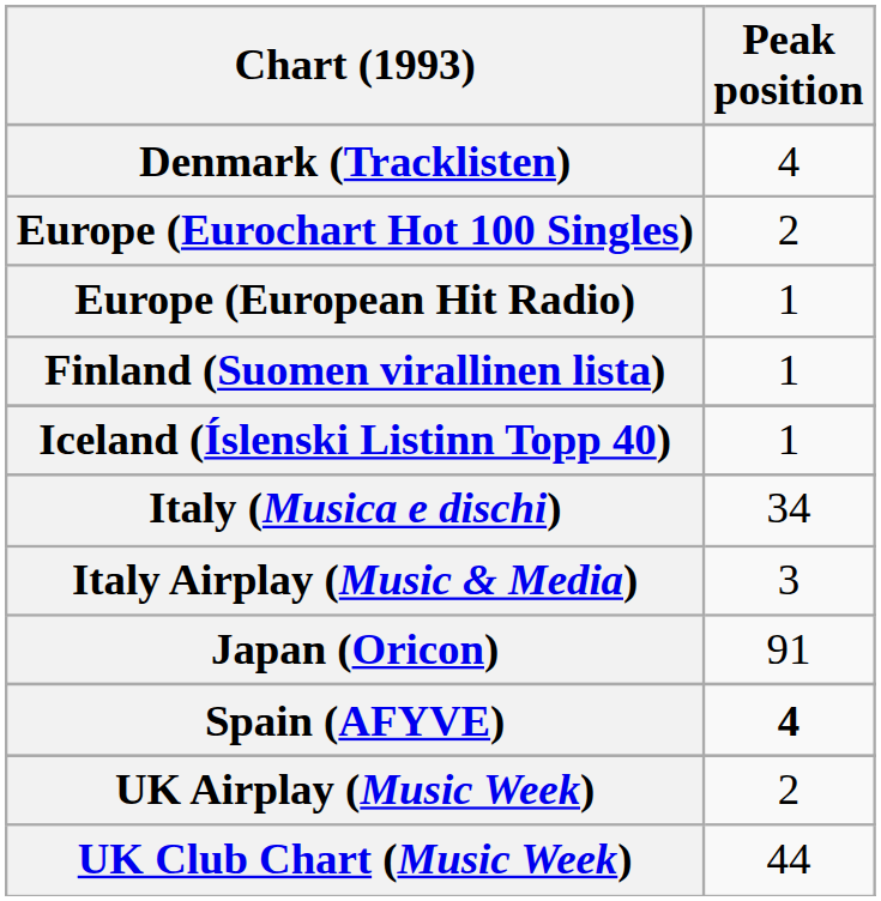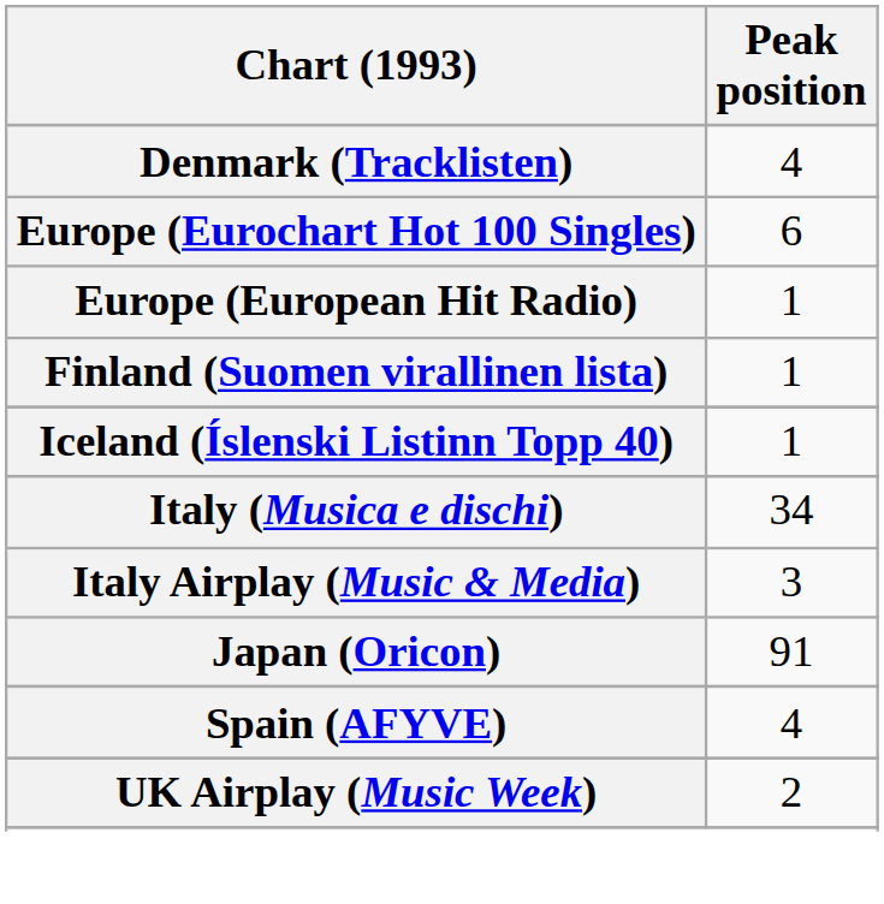Europe (Eurochart Hot 100 Singles) | Peak position: 2 -> 6
Spain (AFYVE) | Peak position: bold -> normal
- row: UK Club Chart (Music Week) | 44
